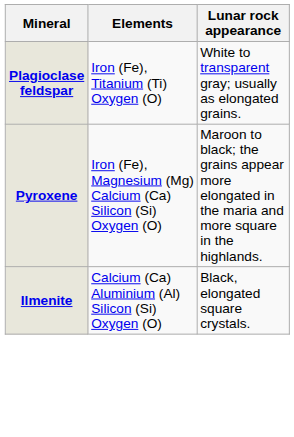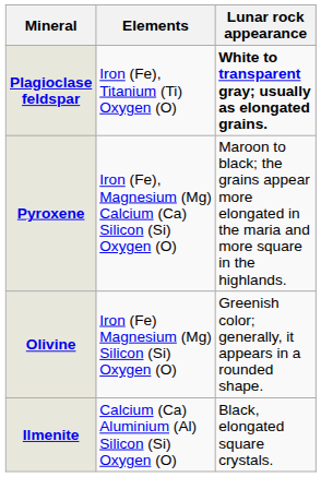Plagioclase feldspar | Lunar rock appearance: normal -> bold
+ row: Olivine | Iron (Fe) Magnesium (Mg) Silicon (Si) Oxygen (O) | Greenish color; generally, it appears in a rounded shape.
